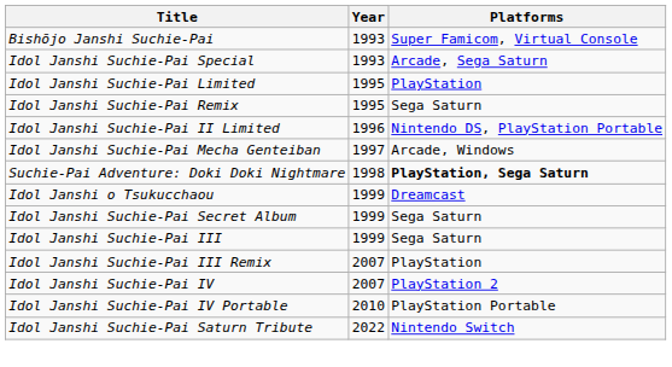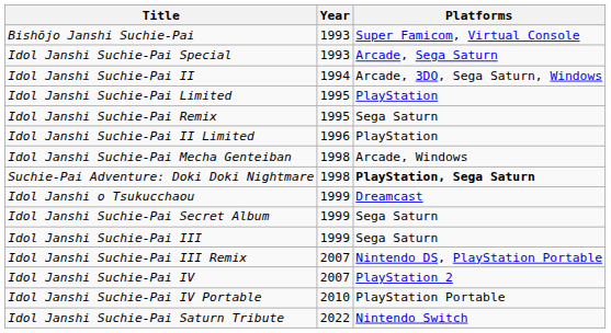+ row: Idol Janshi Suchie-Pai II | 1994 | Arcade, 3DO, Sega Saturn, Windows
Idol Janshi Suchie-Pai II Limited | Platforms: Nintendo DS, PlayStation Portable -> PlayStation
Idol Janshi Suchie-Pai Mecha Genteiban | Year: 1997 -> 1998
Idol Janshi Suchie-Pai III Remix | Platforms: PlayStation -> Nintendo DS, PlayStation Portable
